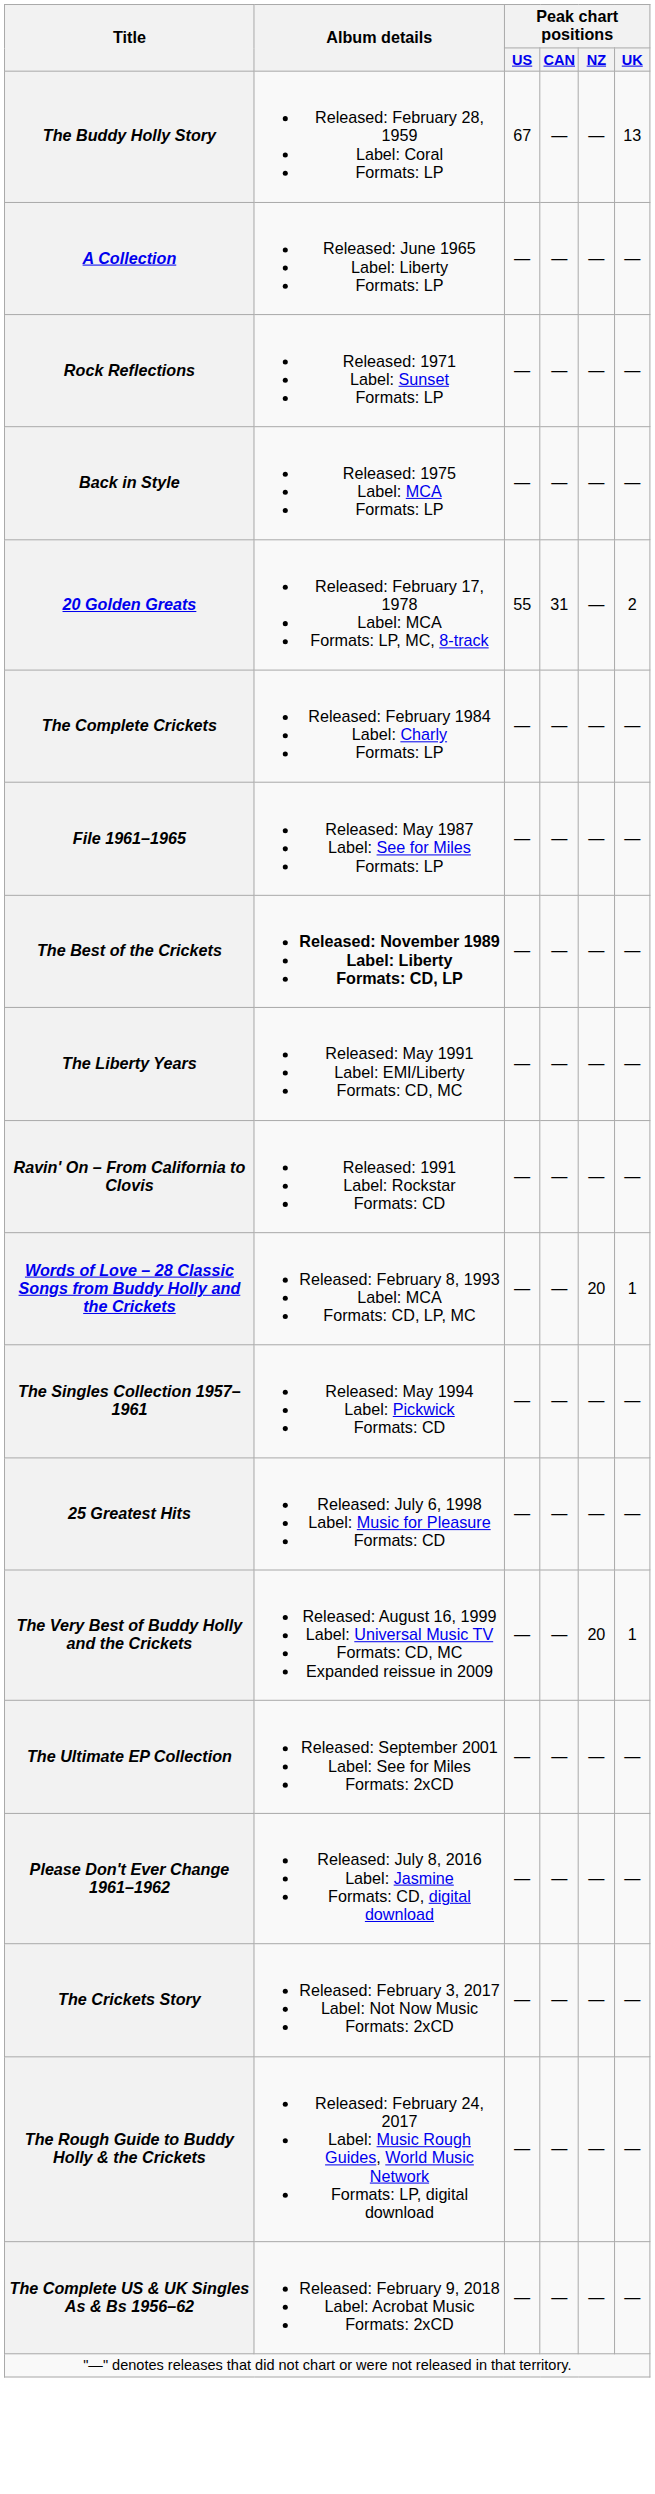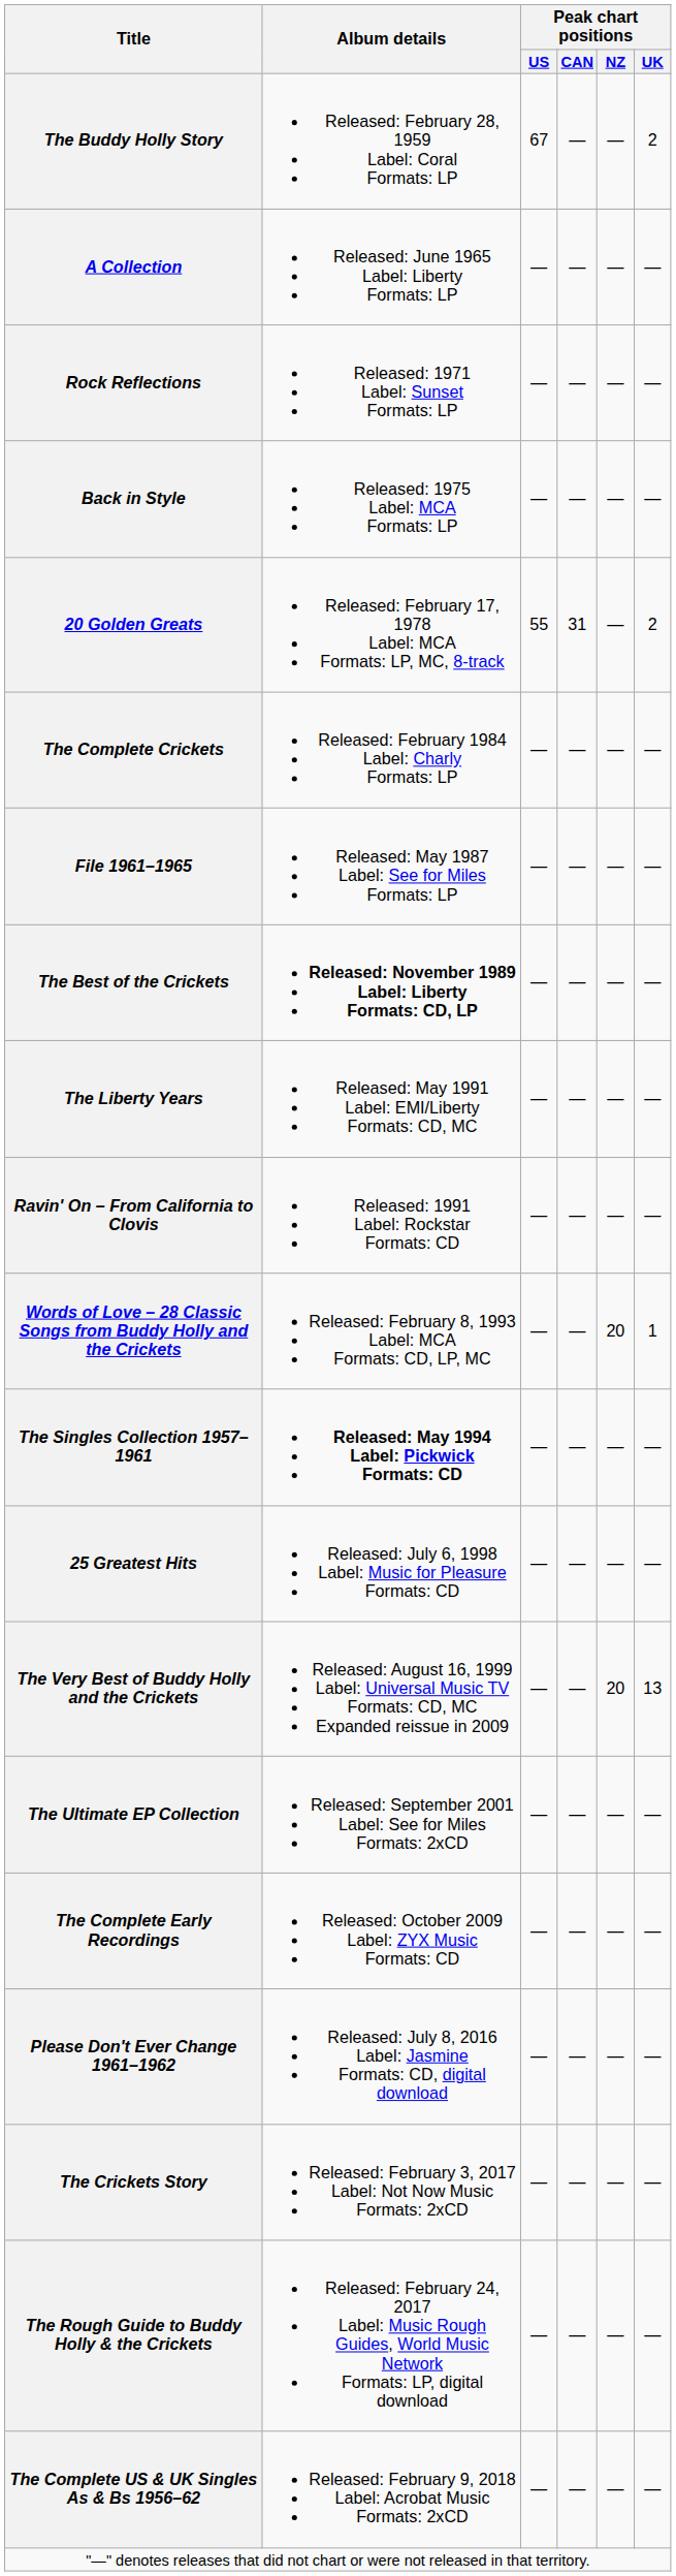The Buddy Holly Story | Peak chart positions / UK: 13 -> 2
The Singles Collection 1957–1961 | Album details: normal -> bold
The Very Best of Buddy Holly and the Crickets | Peak chart positions / UK: 1 -> 13
+ row: The Complete Early Recordings | Released: October 2009 Label: ZYX Music Formats: CD | — | — | — | —
